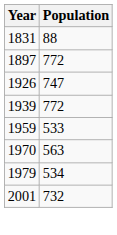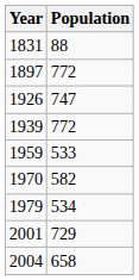1970 | Population: 563 -> 582
2001 | Population: 732 -> 729
+ row: 2004 | 658
